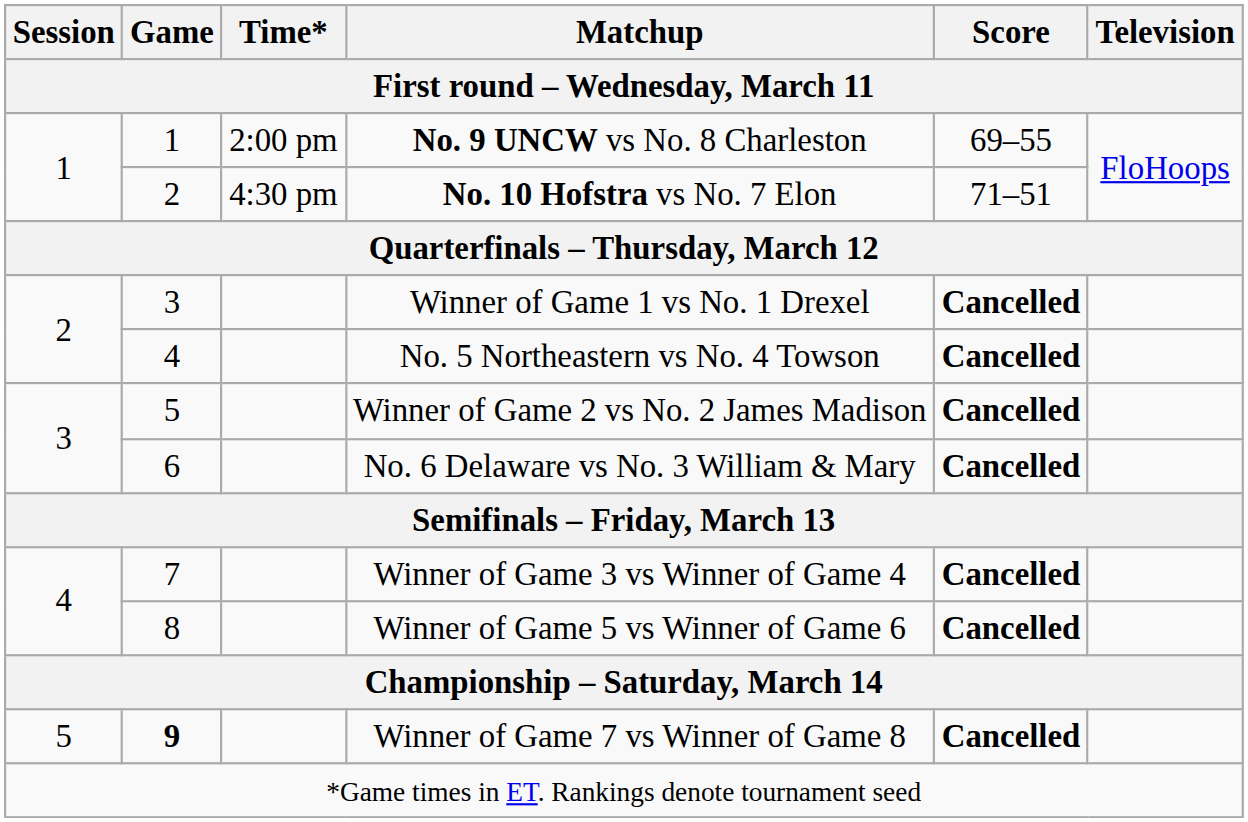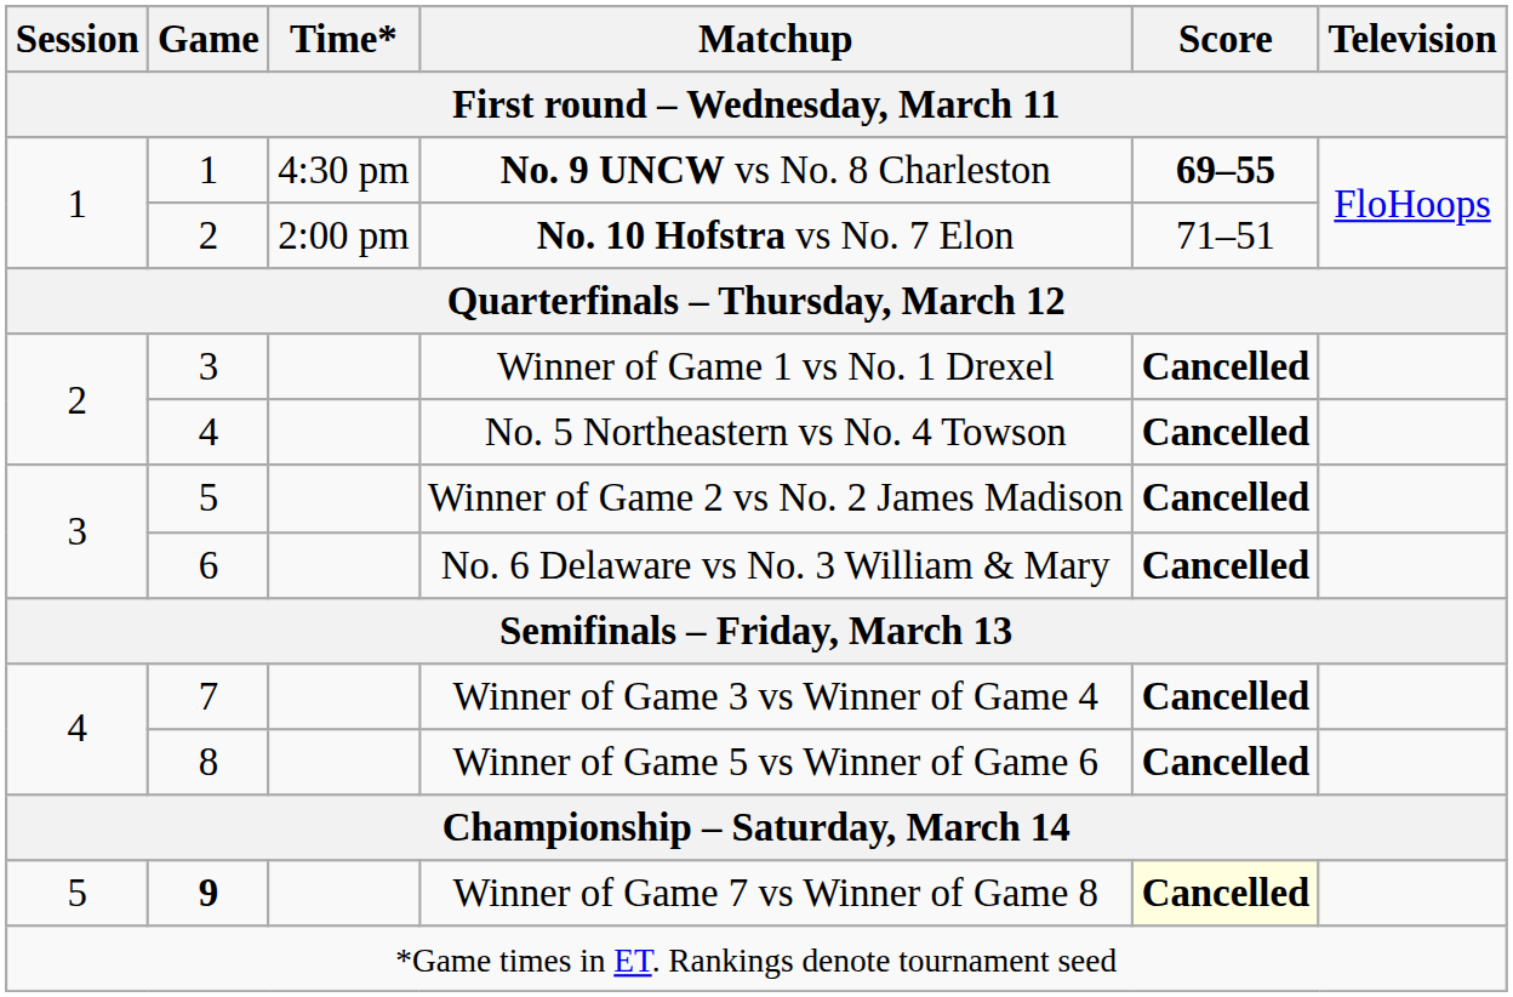No. 9 UNCW vs No. 8 Charleston | Time*: 2:00 pm -> 4:30 pm
No. 9 UNCW vs No. 8 Charleston | Score: normal -> bold
No. 10 Hofstra vs No. 7 Elon | Time*: 4:30 pm -> 2:00 pm
Winner of Game 7 vs Winner of Game 8 | Score: no background -> lightyellow background
